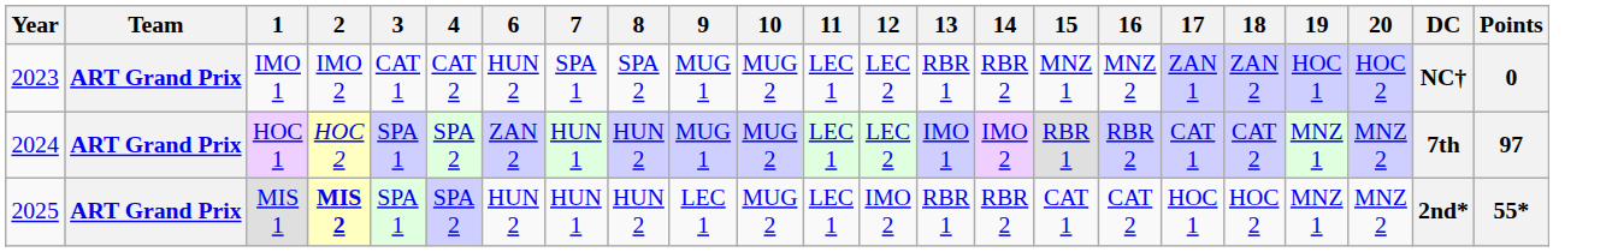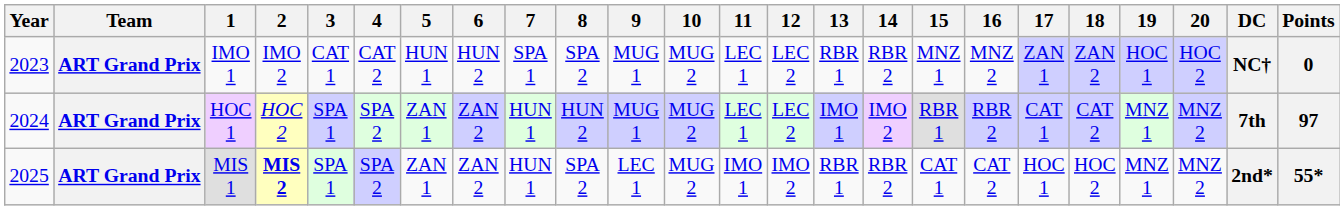+ column: 5 | HUN 1 | ZAN 1 | ZAN 1
MIS 1 | 6: HUN 2 -> ZAN 2
MIS 1 | 8: HUN 2 -> SPA 2
MIS 1 | 11: LEC 1 -> IMO 1
